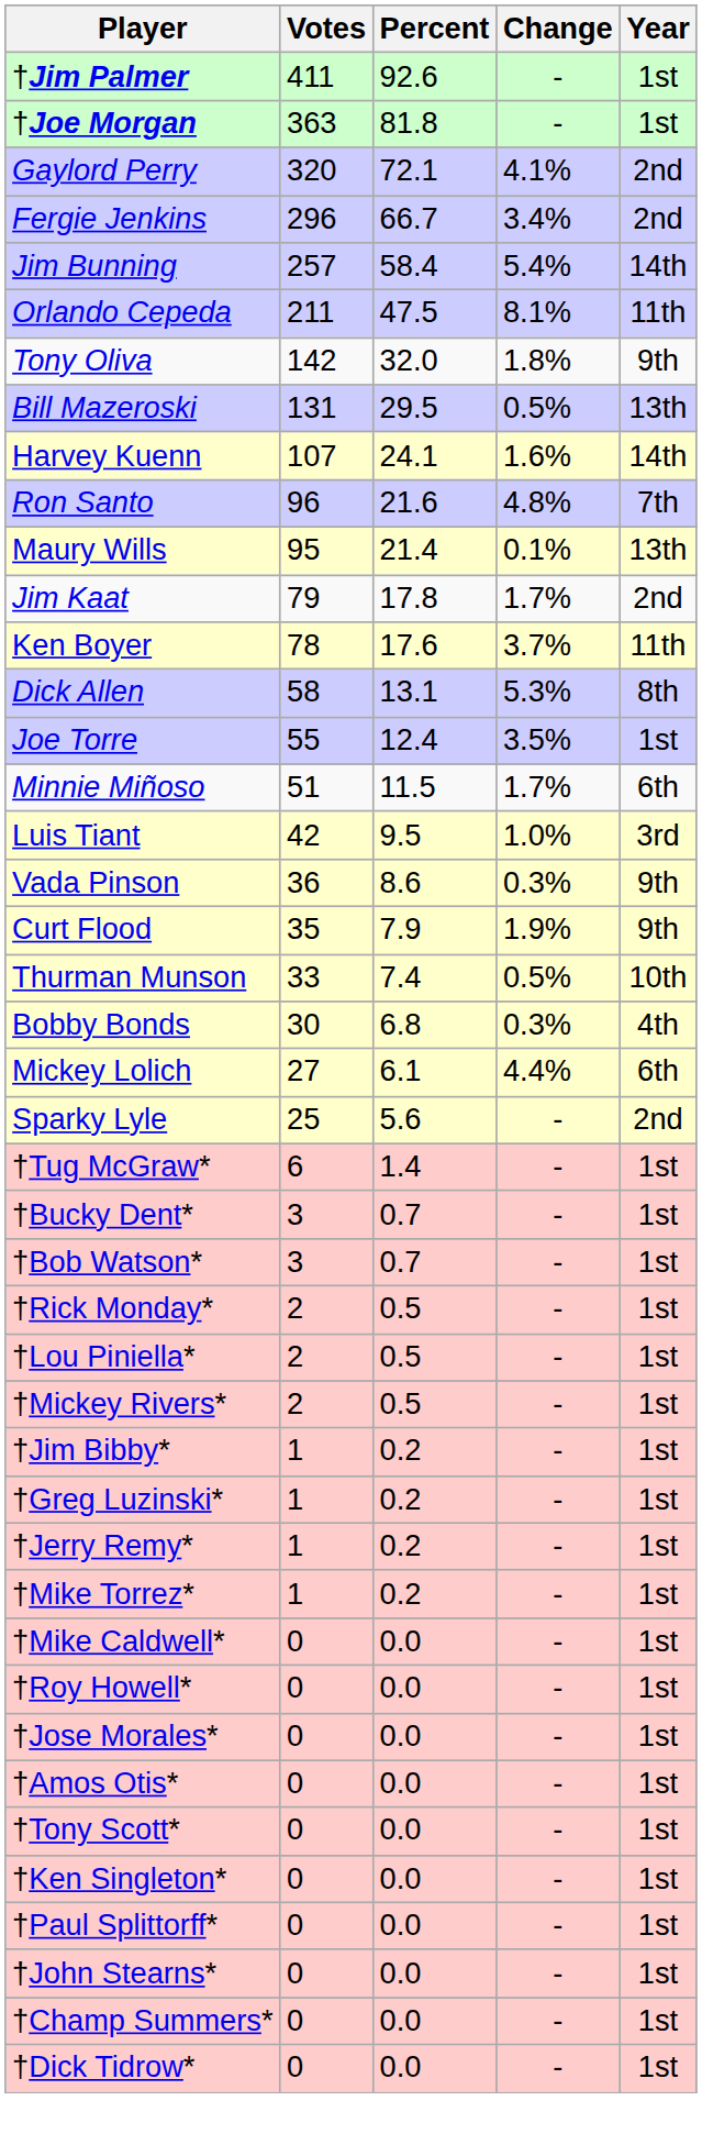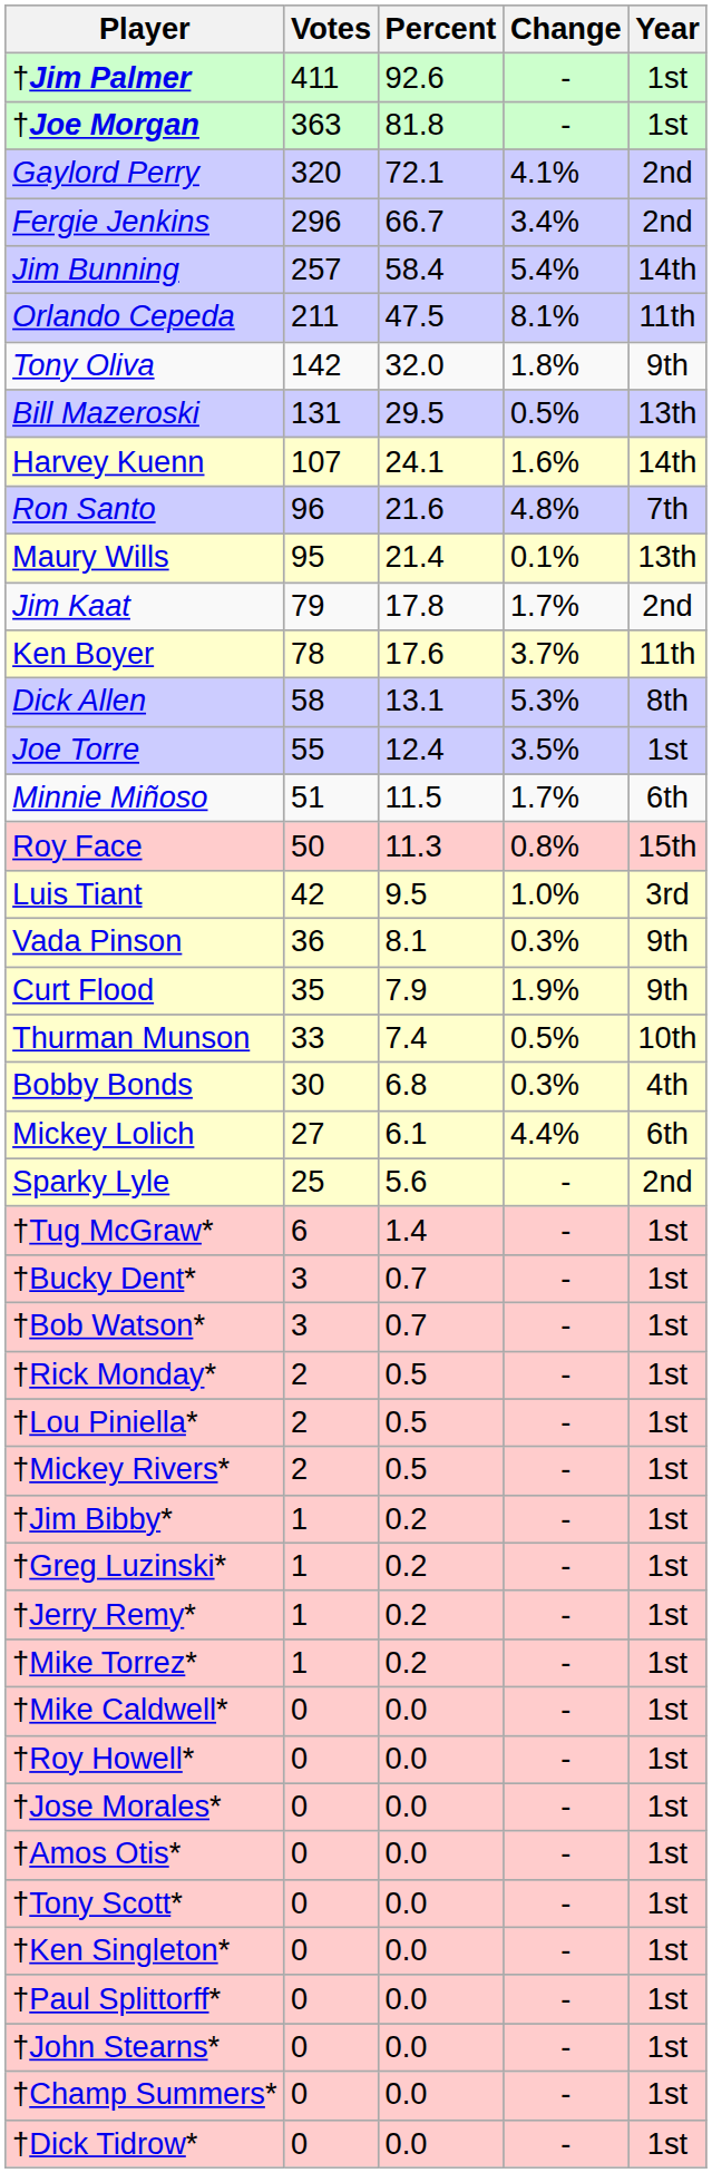+ row: Roy Face | 50 | 11.3 | 0.8% | 15th
Vada Pinson | Percent: 8.6 -> 8.1
